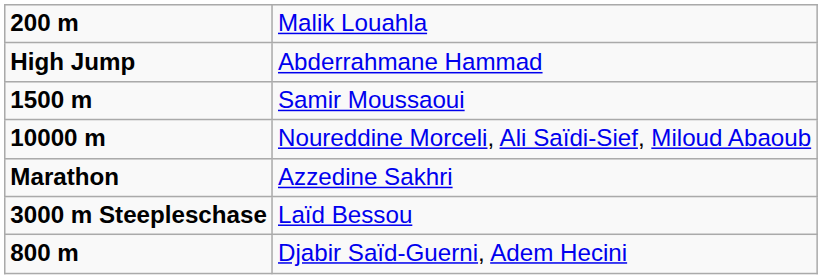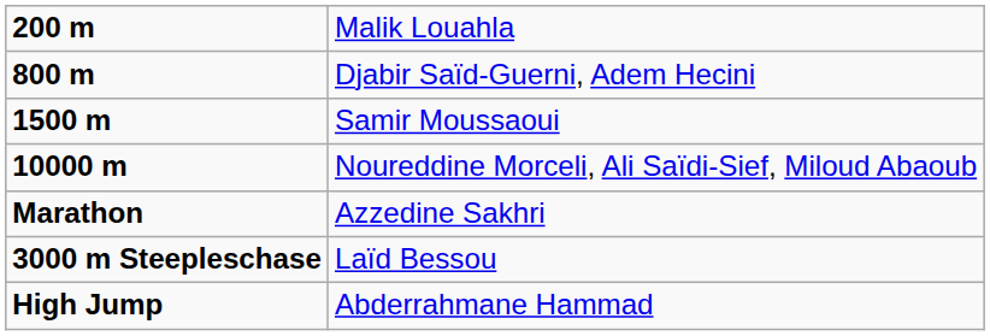rows swapped: 800 m <-> High Jump
